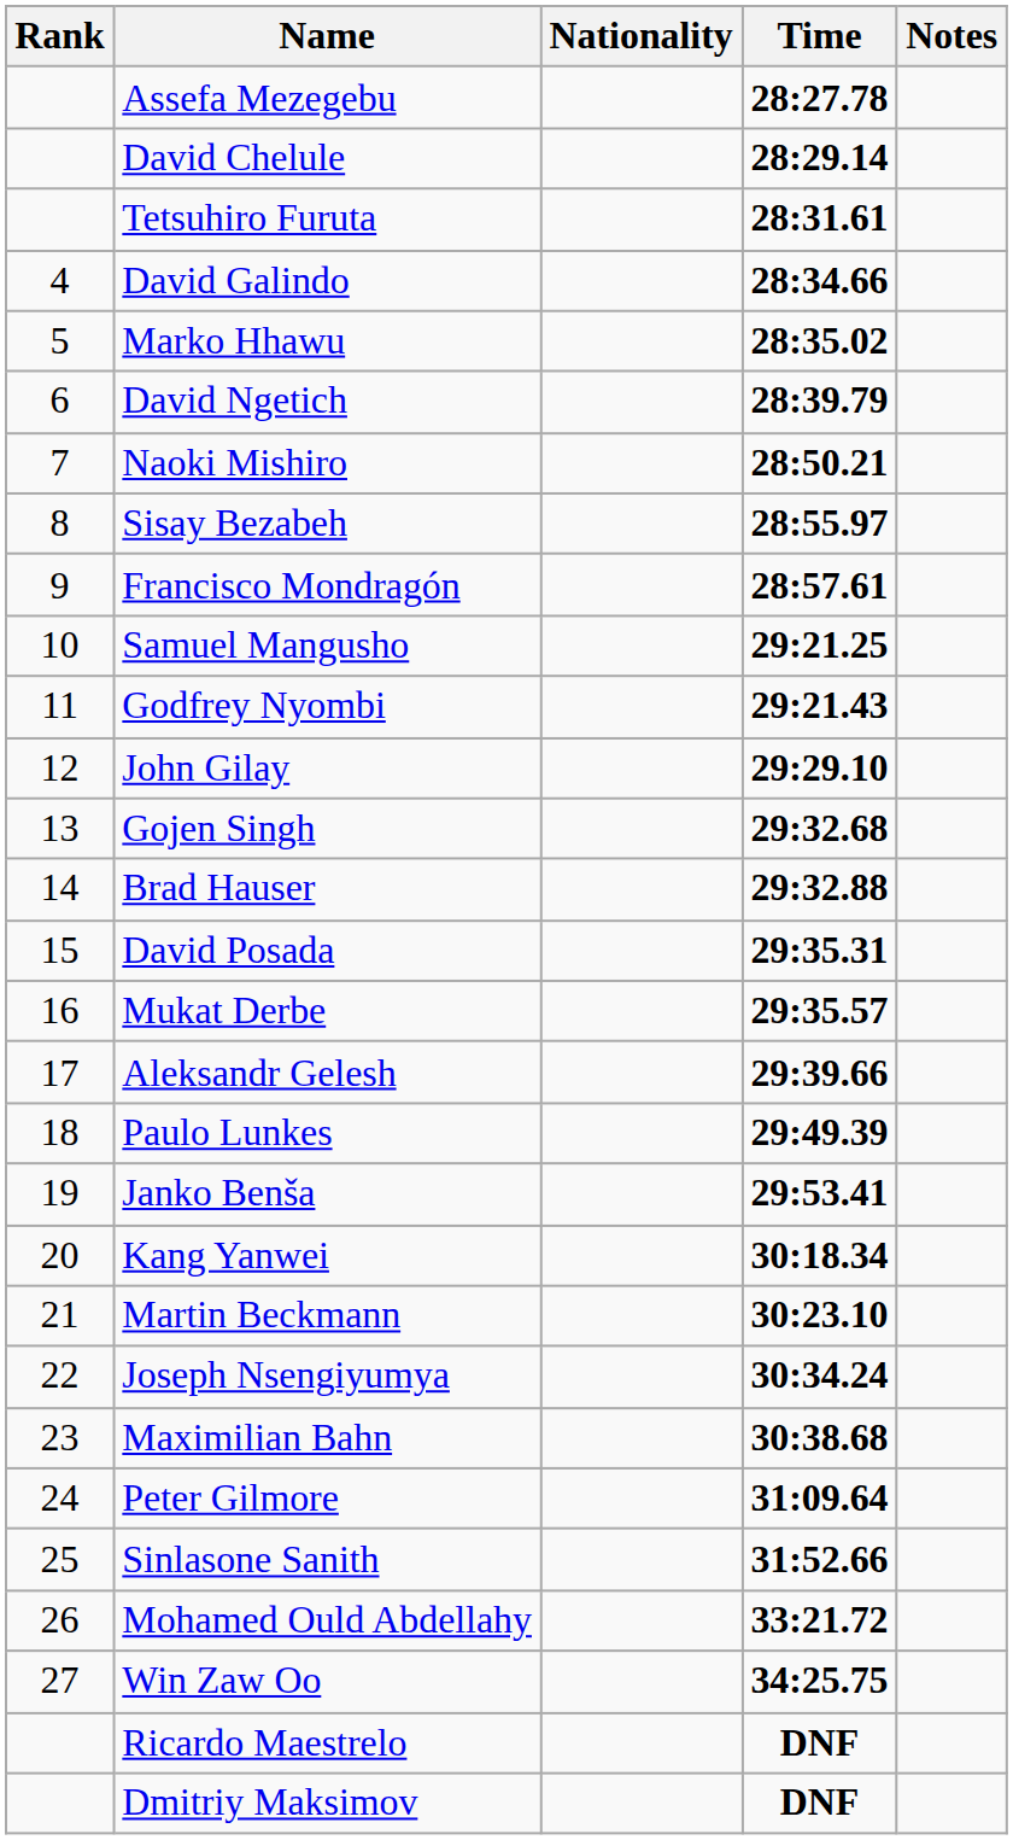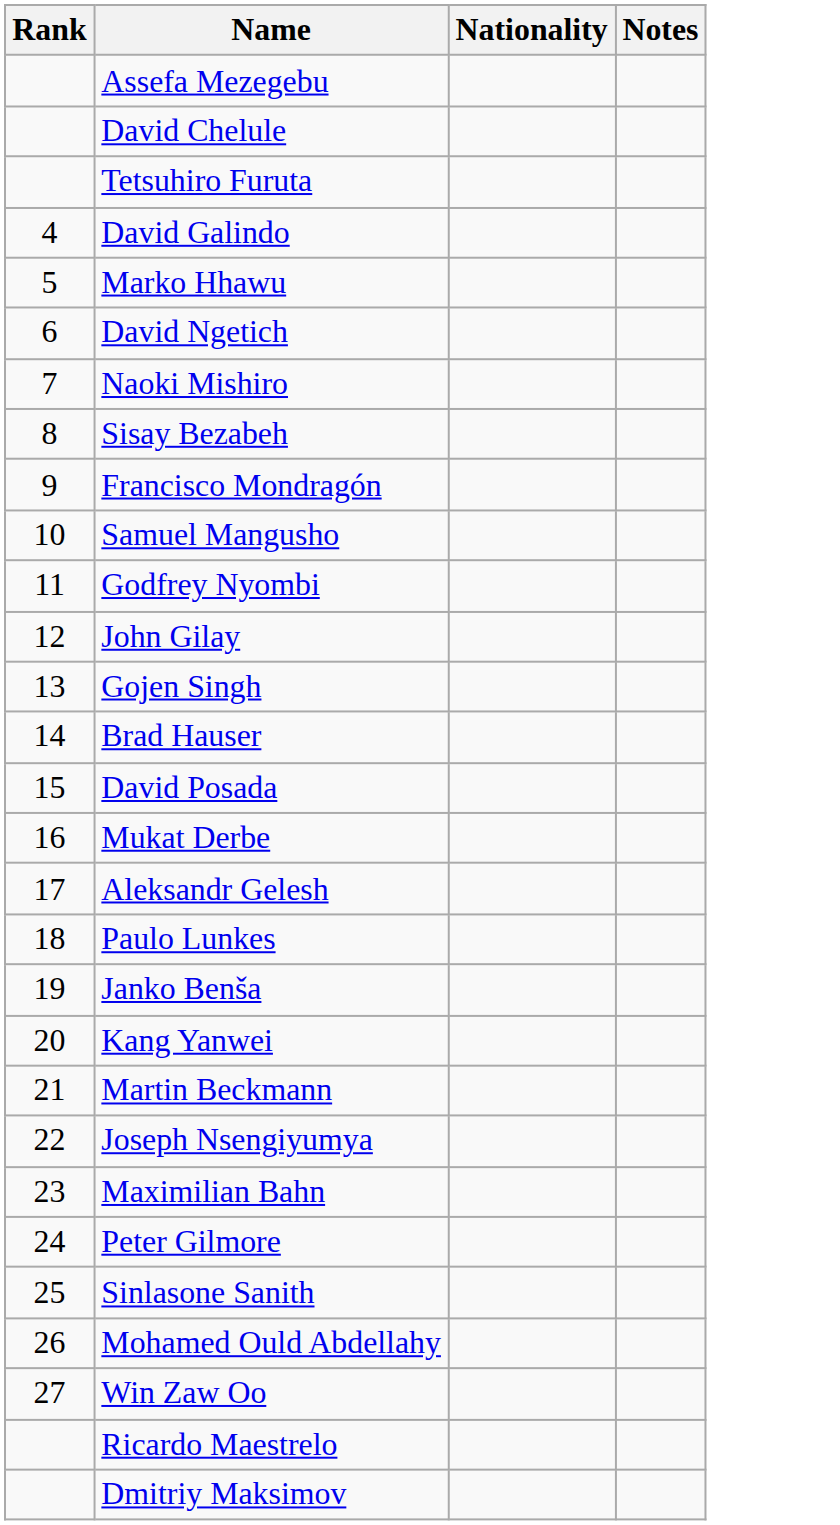- column: Time | 28:27.78 | 28:29.14 | 28:31.61 | 28:34.66 | 28:35.02 | 28:39.79 | 28:50.21 | 28:55.97 | 28:57.61 | 29:21.25 | 29:21.43 | 29:29.10 | 29:32.68 | 29:32.88 | 29:35.31 | 29:35.57 | 29:39.66 | 29:49.39 | 29:53.41 | 30:18.34 | 30:23.10 | 30:34.24 | 30:38.68 | 31:09.64 | 31:52.66 | 33:21.72 | 34:25.75 | DNF | DNF
